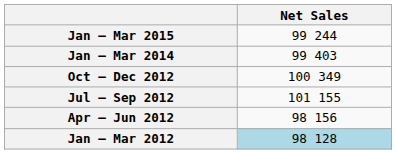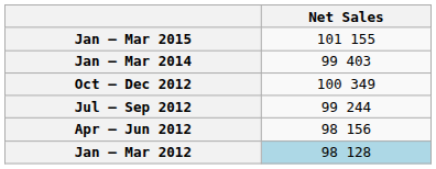Jan – Mar 2015 | Net Sales: 99 244 -> 101 155
Jul – Sep 2012 | Net Sales: 101 155 -> 99 244
